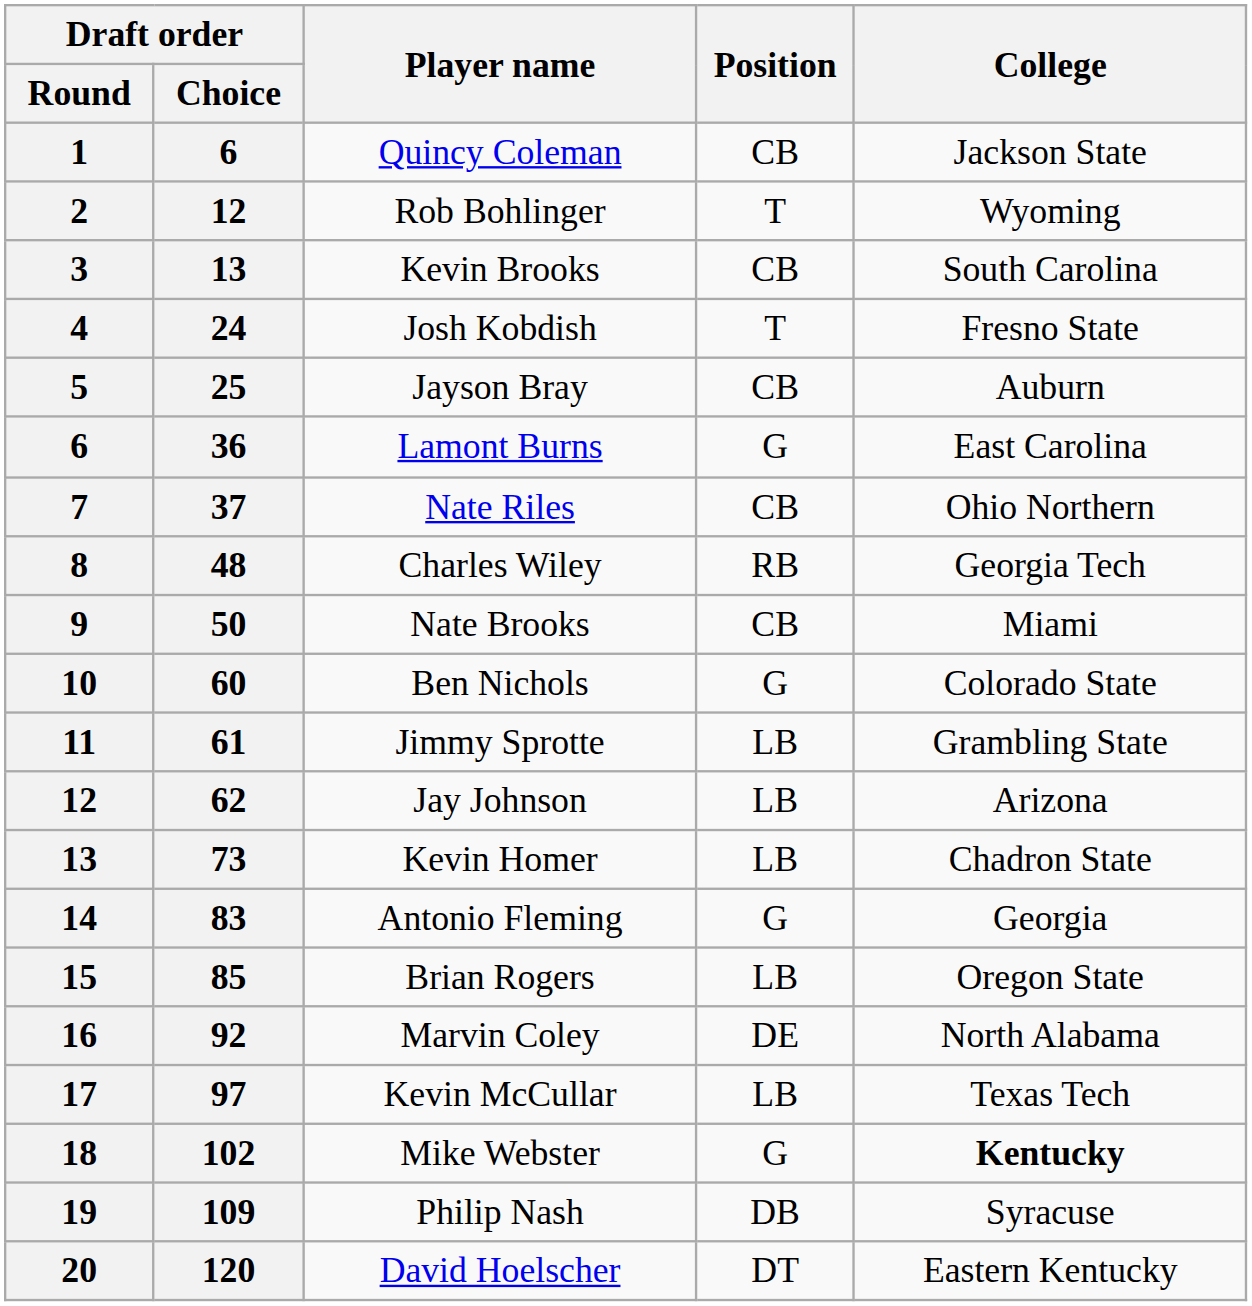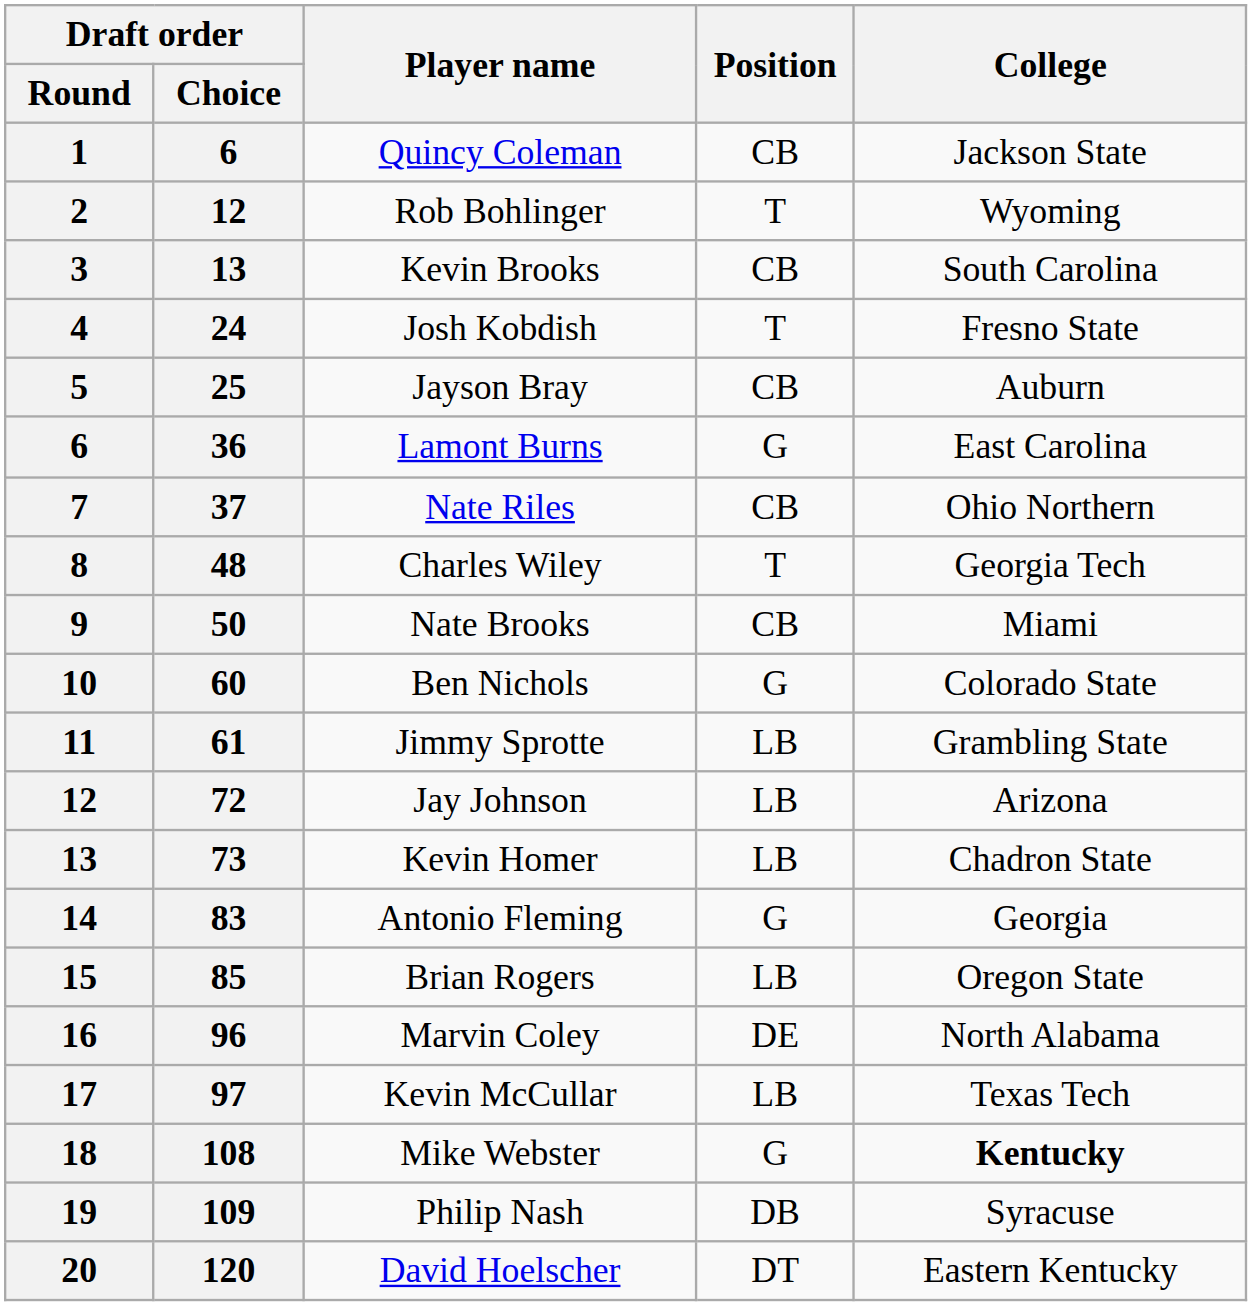Charles Wiley | Position: RB -> T
Jay Johnson | Draft order / Choice: 62 -> 72
Marvin Coley | Draft order / Choice: 92 -> 96
Mike Webster | Draft order / Choice: 102 -> 108
